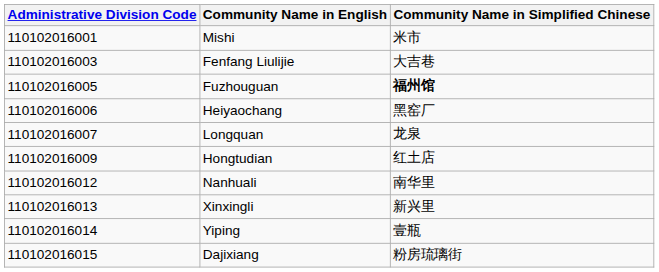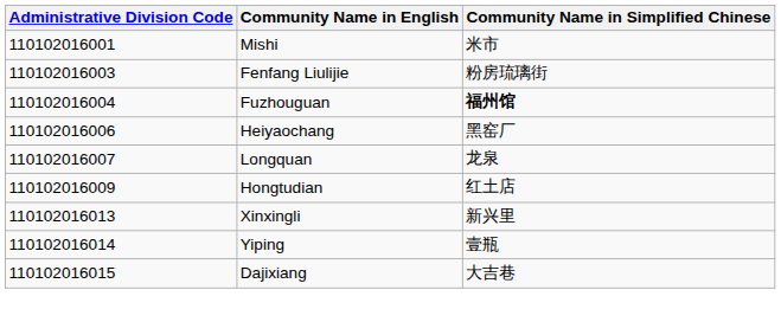Fenfang Liulijie | Community Name in Simplified Chinese: 大吉巷 -> 粉房琉璃街
Fuzhouguan | Administrative Division Code: 110102016005 -> 110102016004
- row: 110102016012 | Nanhuali | 南华里
Dajixiang | Community Name in Simplified Chinese: 粉房琉璃街 -> 大吉巷
